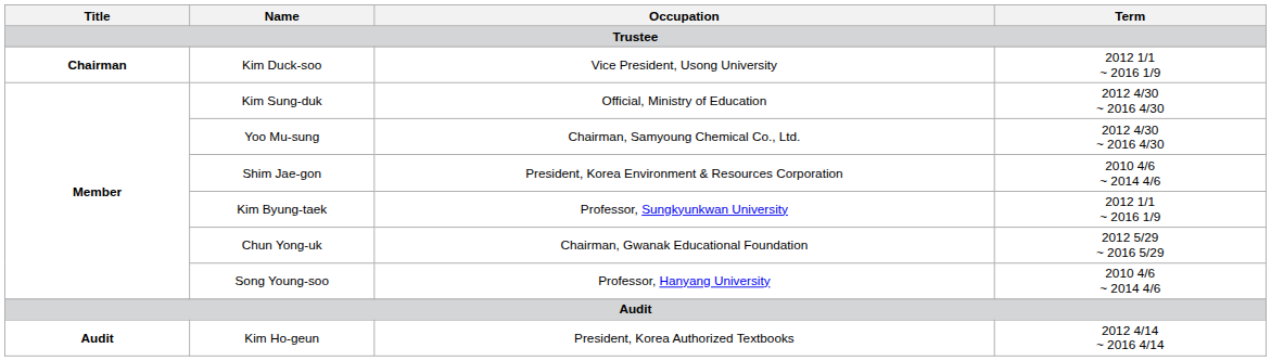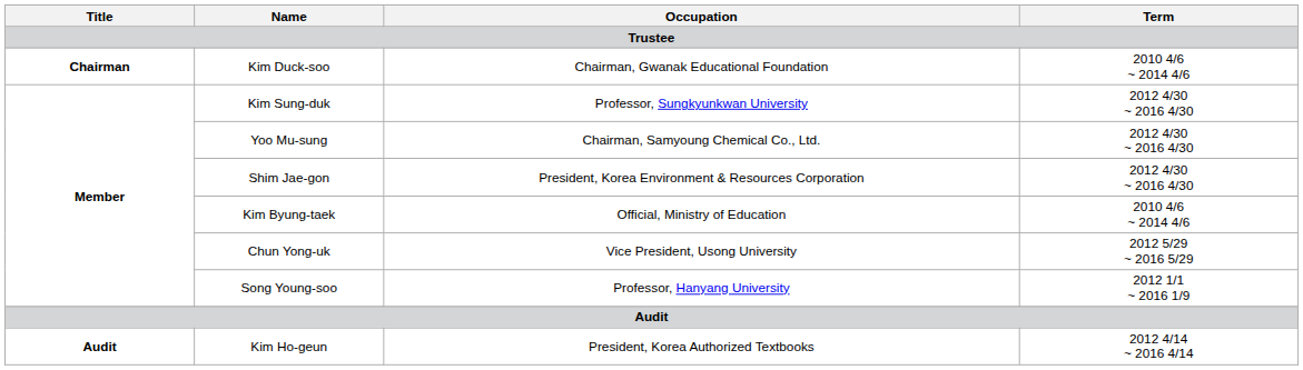Kim Duck-soo | Occupation: Vice President, Usong University -> Chairman, Gwanak Educational Foundation
Kim Duck-soo | Term: 2012 1/1 ~ 2016 1/9 -> 2010 4/6 ~ 2014 4/6
Kim Sung-duk | Occupation: Official, Ministry of Education -> Professor, Sungkyunkwan University
Shim Jae-gon | Term: 2010 4/6 ~ 2014 4/6 -> 2012 4/30 ~ 2016 4/30
Kim Byung-taek | Occupation: Professor, Sungkyunkwan University -> Official, Ministry of Education
Kim Byung-taek | Term: 2012 1/1 ~ 2016 1/9 -> 2010 4/6 ~ 2014 4/6
Chun Yong-uk | Occupation: Chairman, Gwanak Educational Foundation -> Vice President, Usong University
Song Young-soo | Term: 2010 4/6 ~ 2014 4/6 -> 2012 1/1 ~ 2016 1/9
